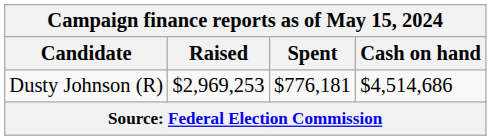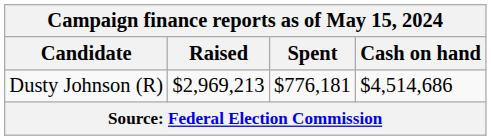Dusty Johnson (R) | Raised: $2,969,253 -> $2,969,213
